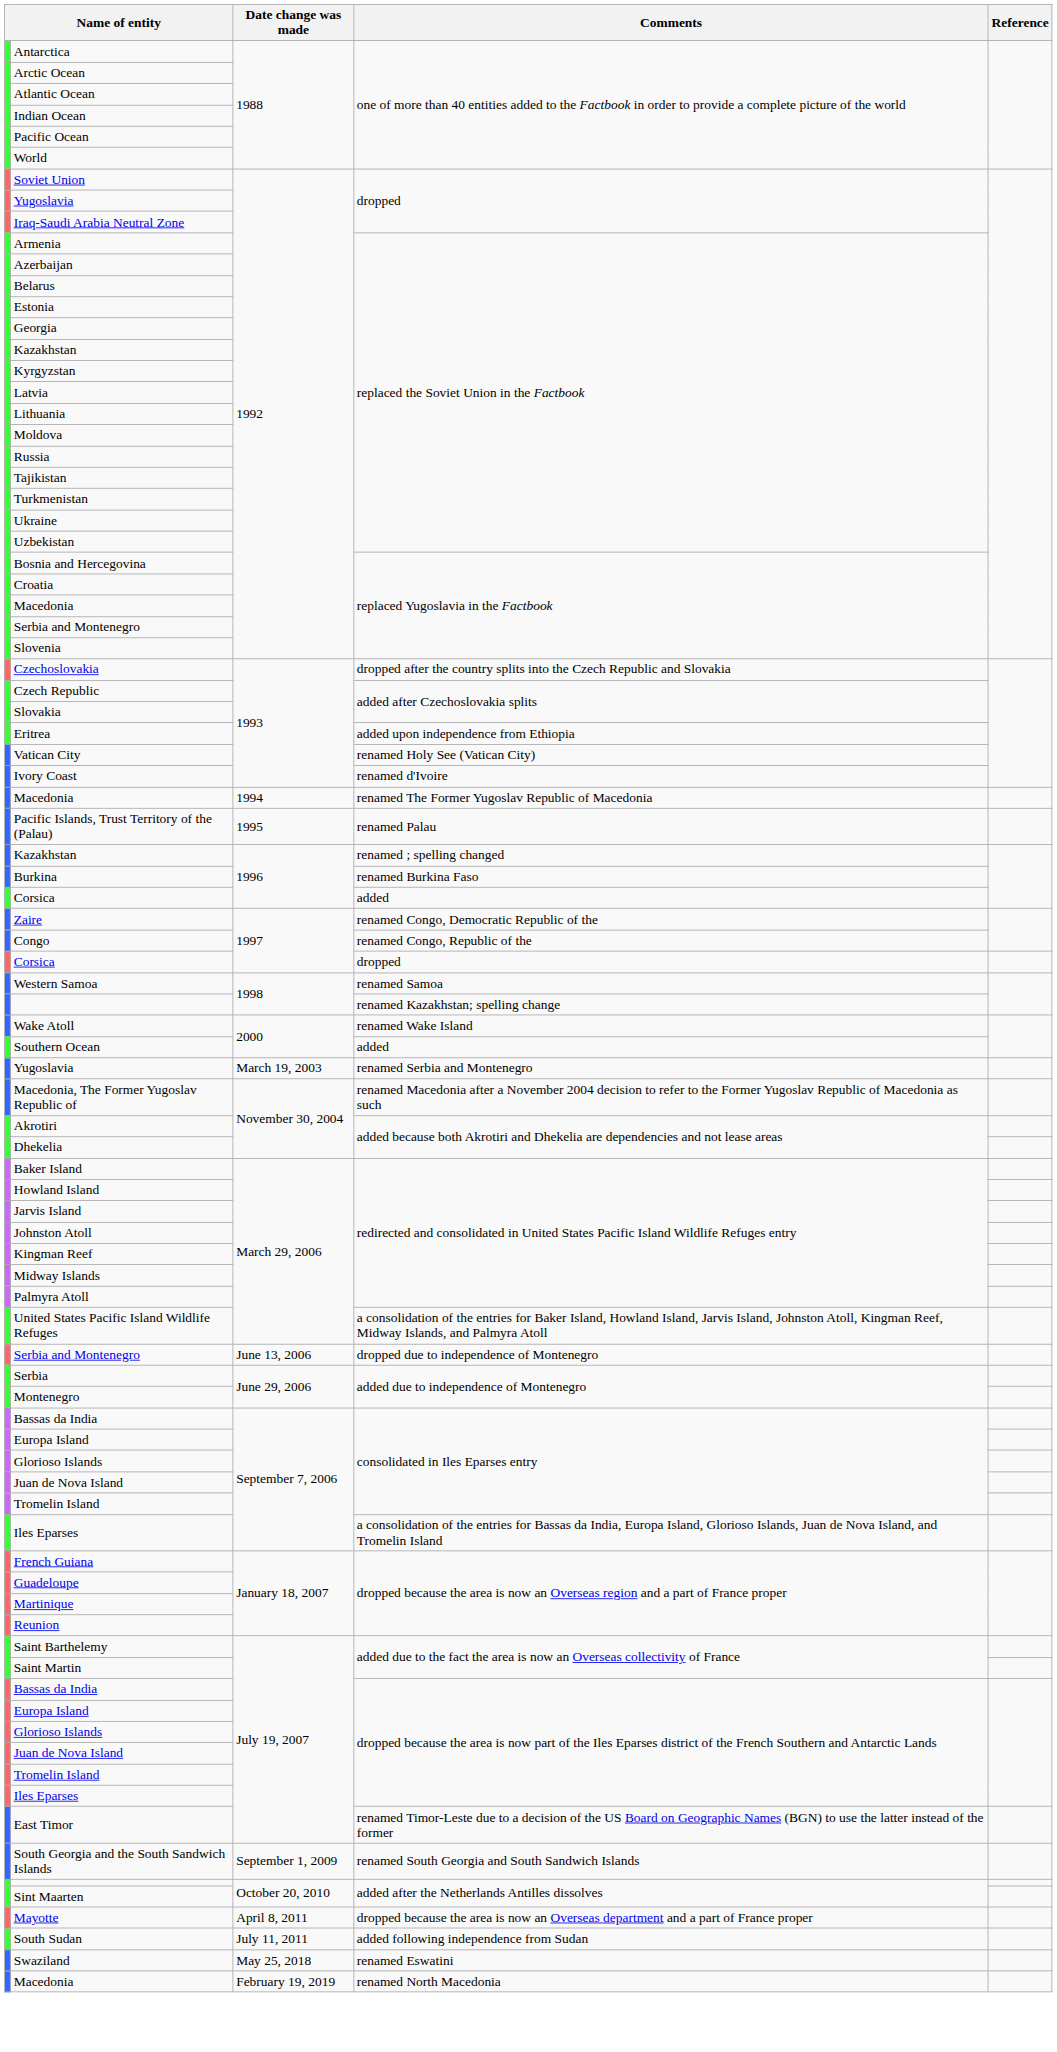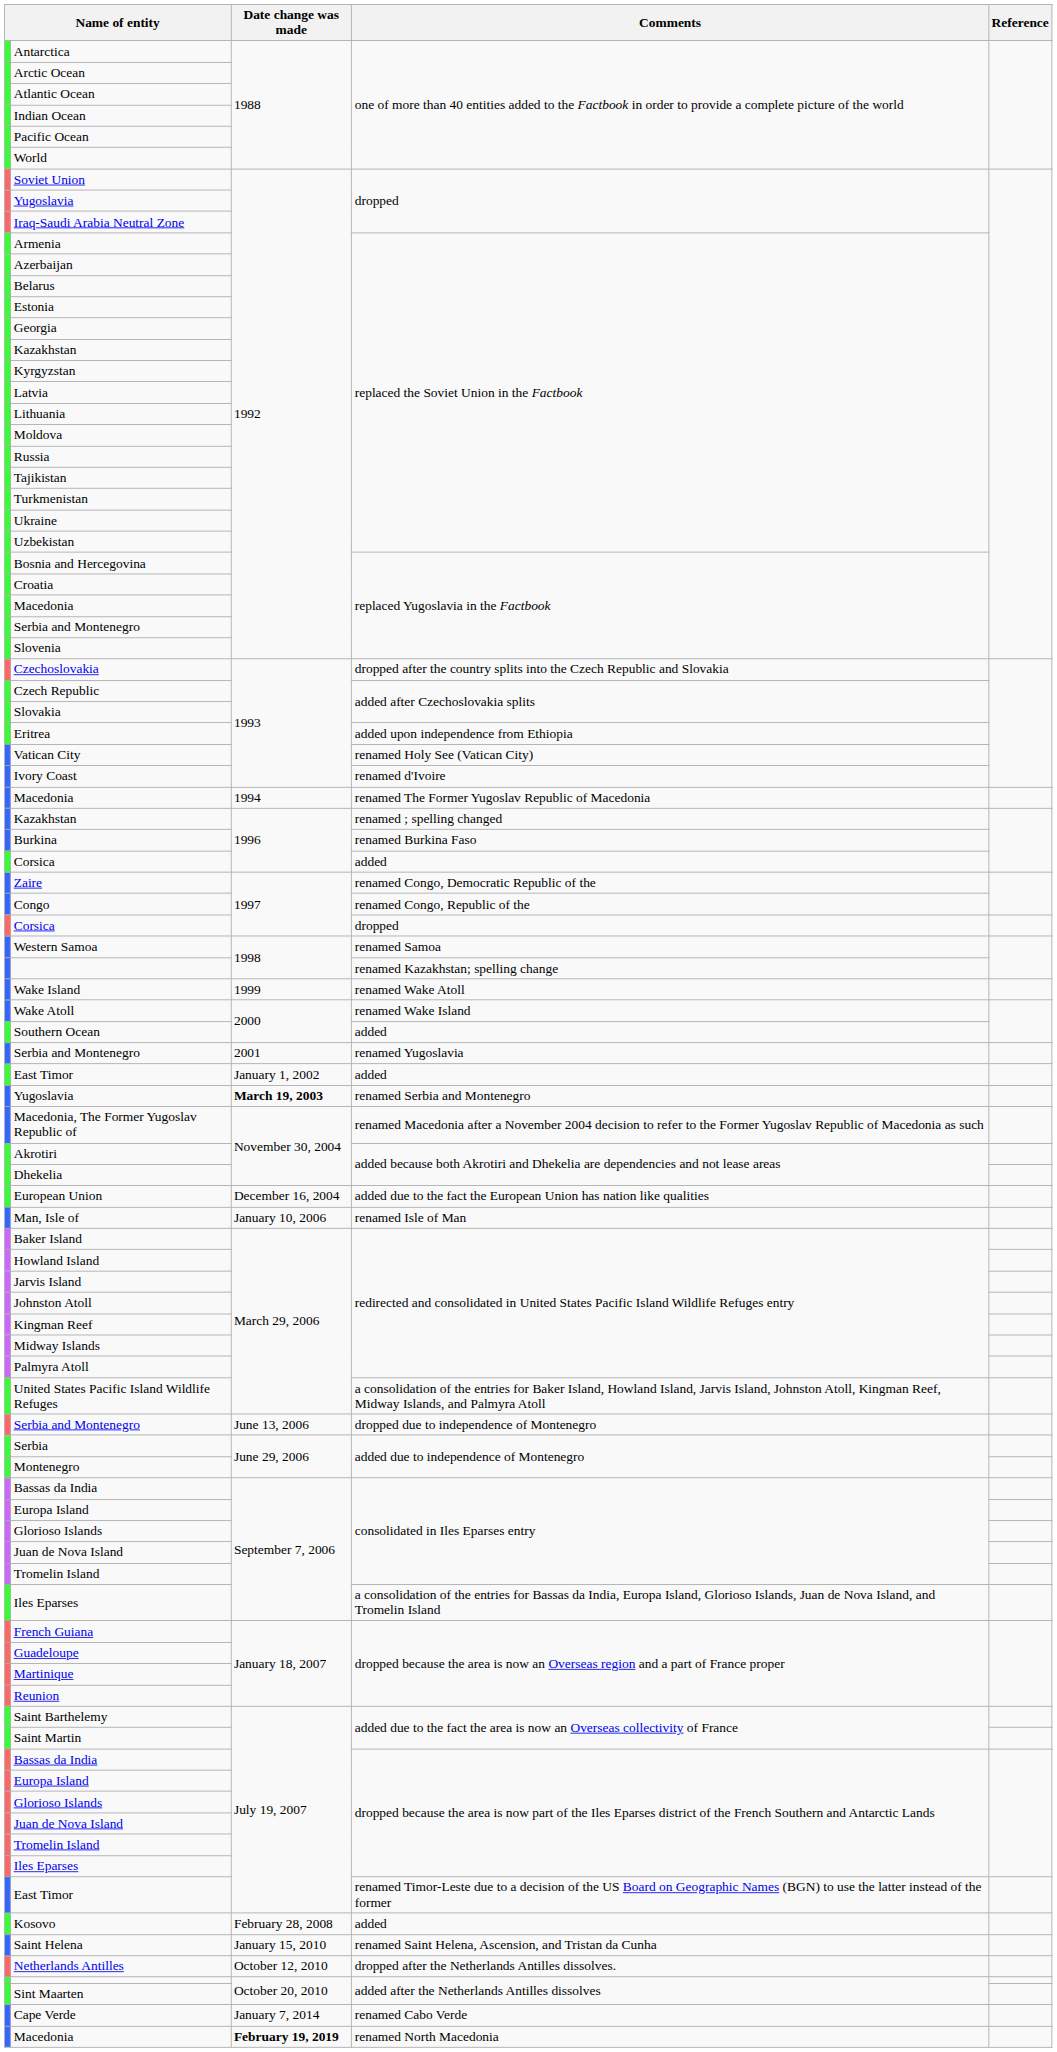- row: Pacific Islands, Trust Territory of the (Palau) | 1995 | renamed Palau
+ row: Wake Island | 1999 | renamed Wake Atoll
+ row: Serbia and Montenegro | 2001 | renamed Yugoslavia
+ row: East Timor | January 1, 2002 | added
Yugoslavia / renamed Serbia and Montenegro | Date change was made: normal -> bold
+ row: European Union | December 16, 2004 | added due to the fact the European Union has nation like qualities
+ row: Man, Isle of | January 10, 2006 | renamed Isle of Man
+ row: Kosovo | February 28, 2008 | added
- row: South Georgia and the South Sandwich Islands | September 1, 2009 | renamed South Georgia and South Sandwich Islands
+ row: Saint Helena | January 15, 2010 | renamed Saint Helena, Ascension, and Tristan da Cunha
+ row: Netherlands Antilles | October 12, 2010 | dropped after the Netherlands Antilles dissolves.
- row: Mayotte | April 8, 2011 | dropped because the area is now an Overseas department and a part of France proper
- row: South Sudan | July 11, 2011 | added following independence from Sudan
+ row: Cape Verde | January 7, 2014 | renamed Cabo Verde
- row: Swaziland | May 25, 2018 | renamed Eswatini
Macedonia / renamed North Macedonia | Date change was made: normal -> bold
